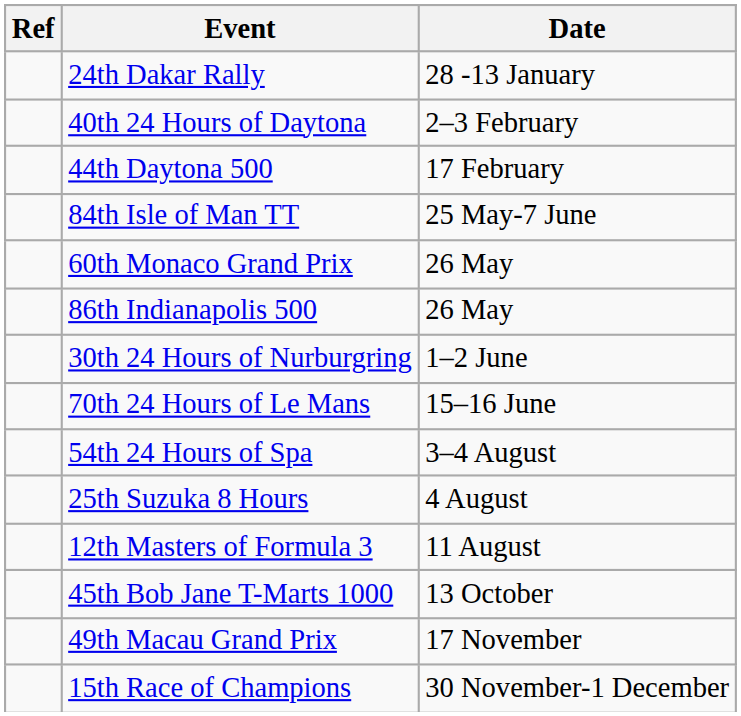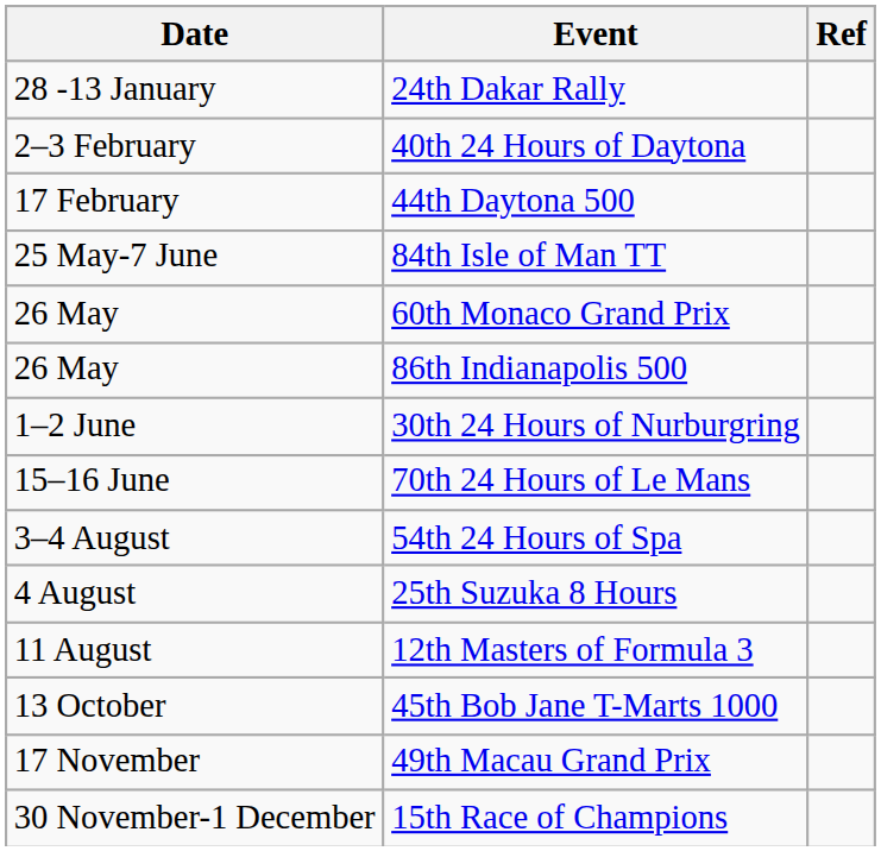columns swapped: Date <-> Ref
